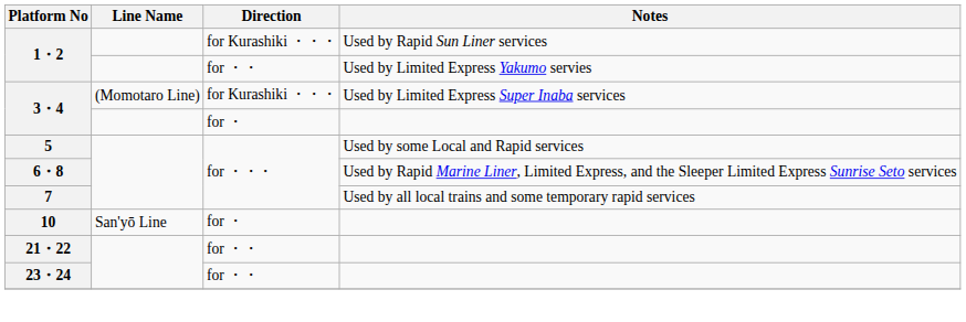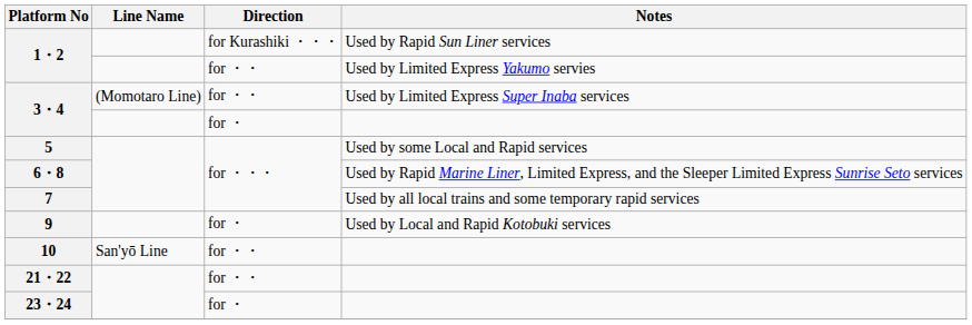3・4 / Used by Limited Express Super Inaba services | Direction: for Kurashiki ・・・ -> for ・・
+ row: 9 | for ・ | Used by Local and Rapid Kotobuki services
10 | Direction: for ・ -> for ・・
23・24 | Direction: for ・・ -> for ・
